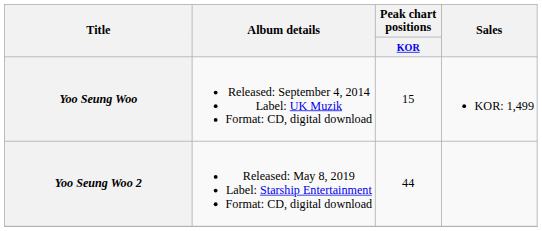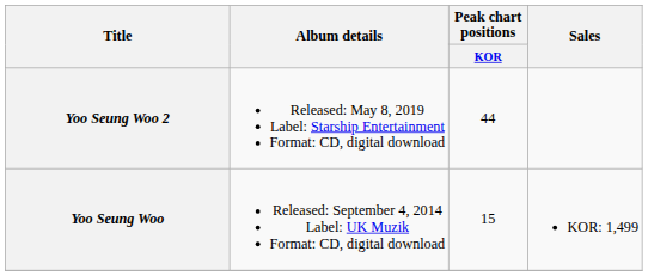rows swapped: Yoo Seung Woo <-> Yoo Seung Woo 2
